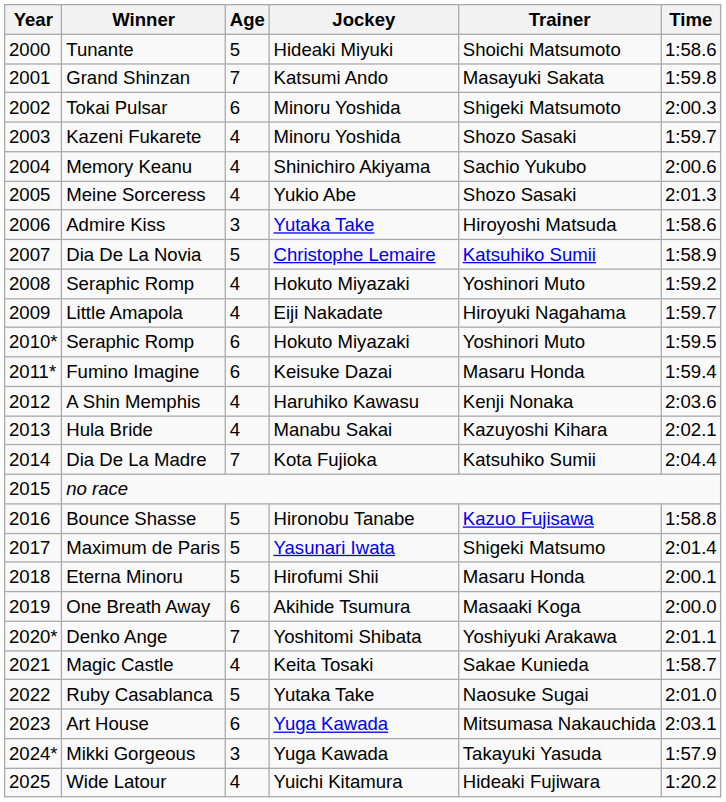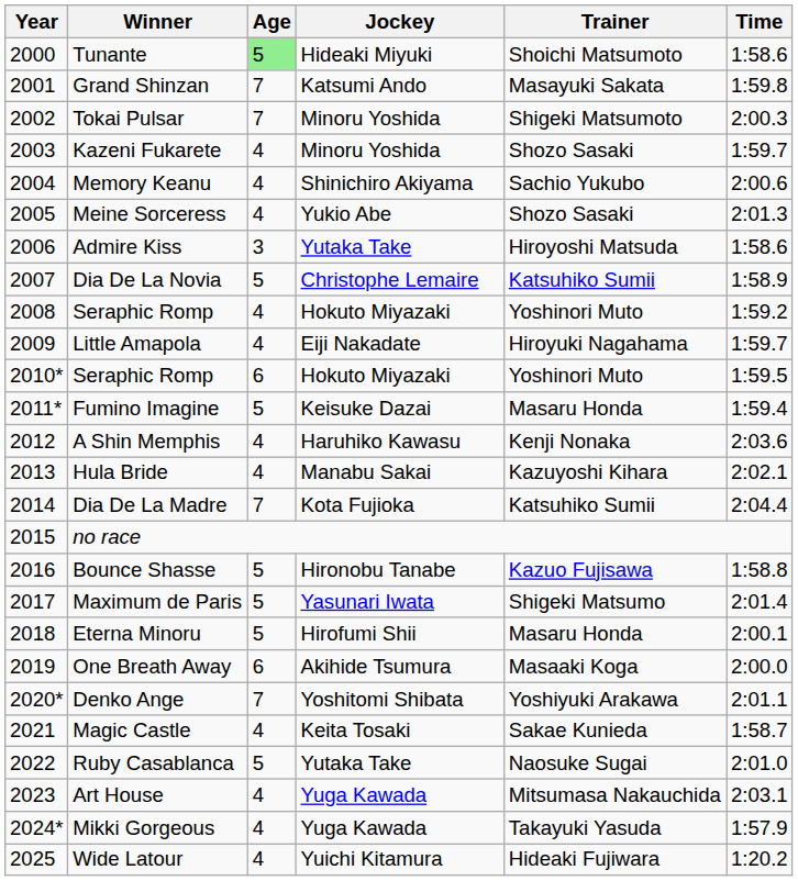Tunante | Age: no background -> lightgreen background
Tokai Pulsar | Age: 6 -> 7
Fumino Imagine | Age: 6 -> 5
Art House | Age: 6 -> 4
Mikki Gorgeous | Age: 3 -> 4
